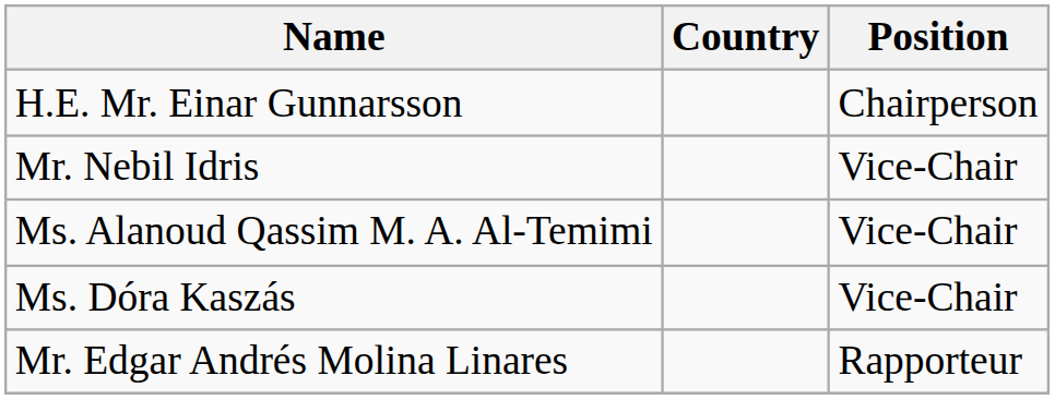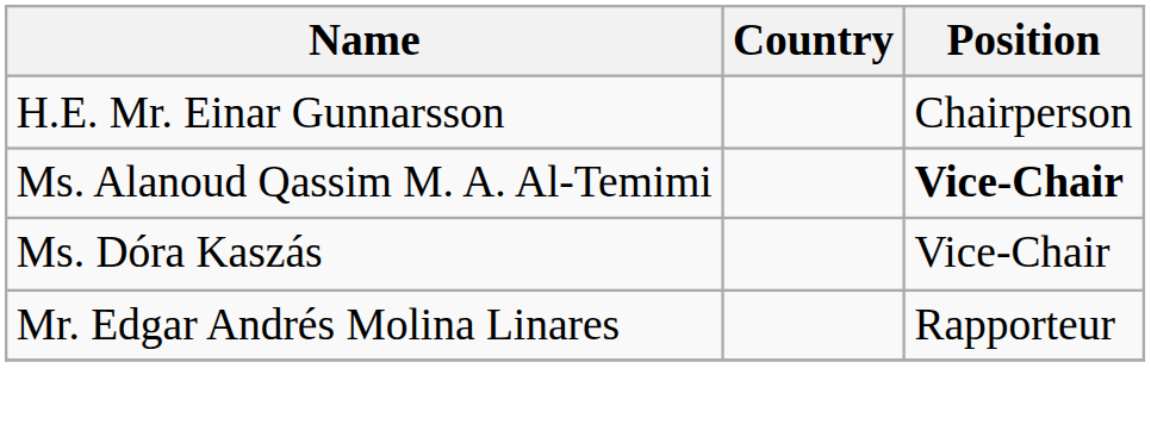- row: Mr. Nebil Idris | Vice-Chair
Ms. Alanoud Qassim M. A. Al-Temimi | Position: normal -> bold
